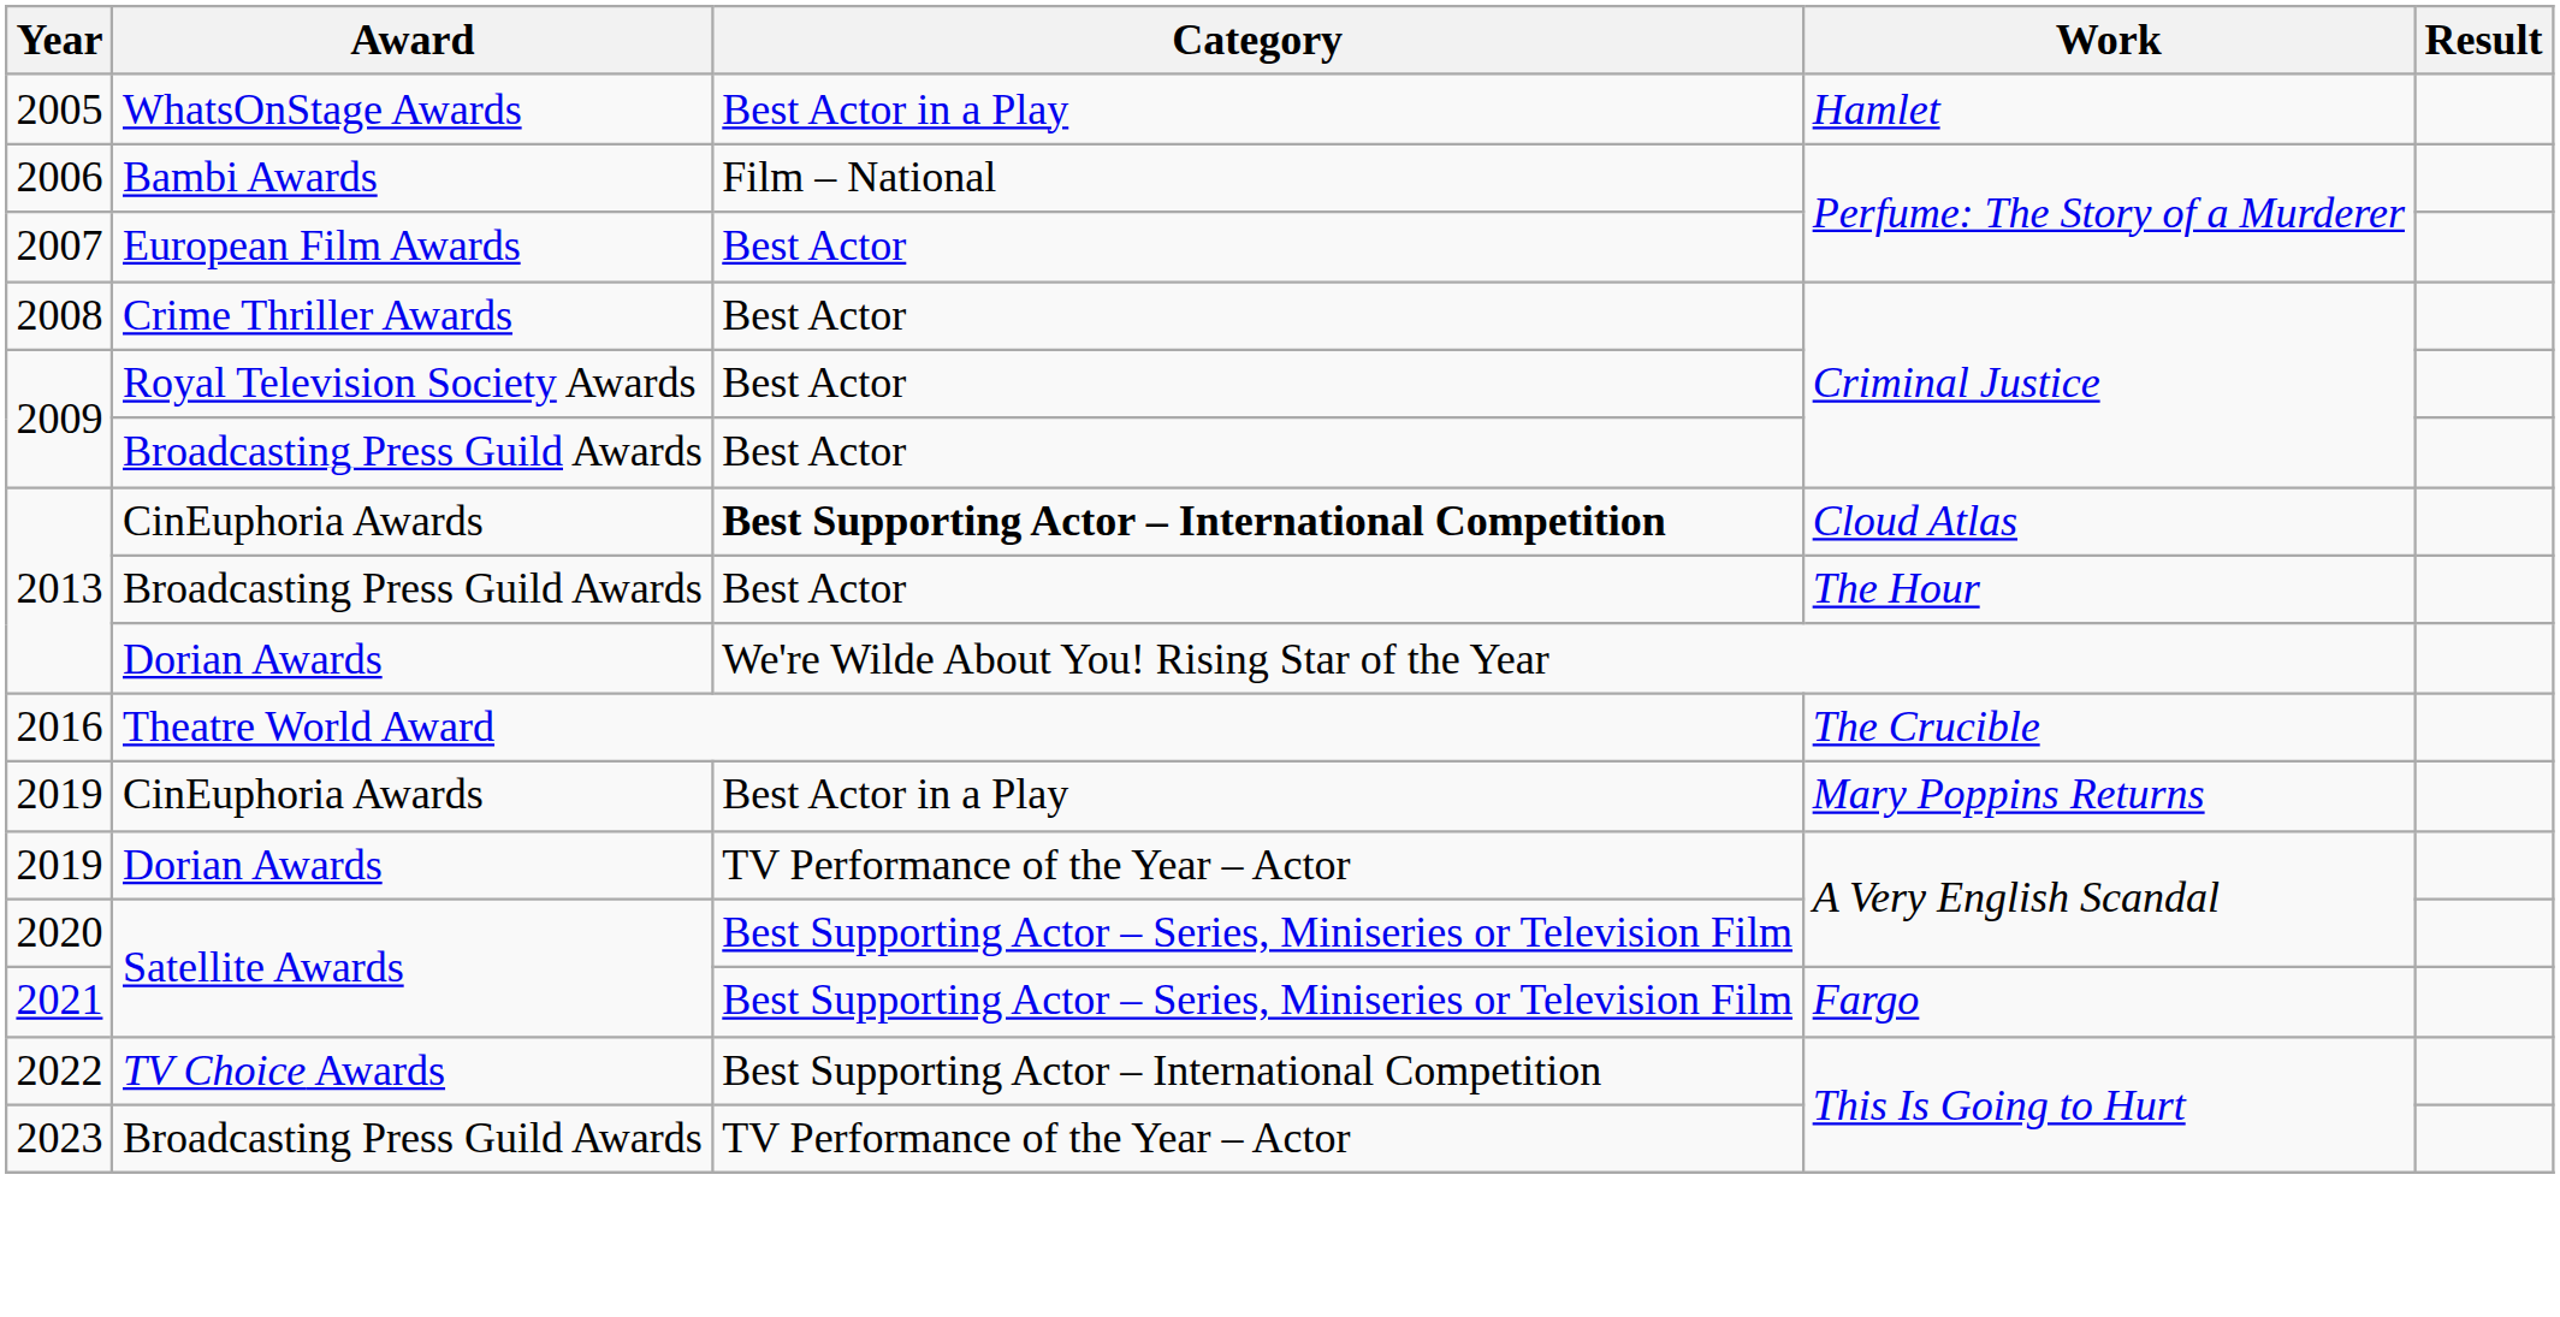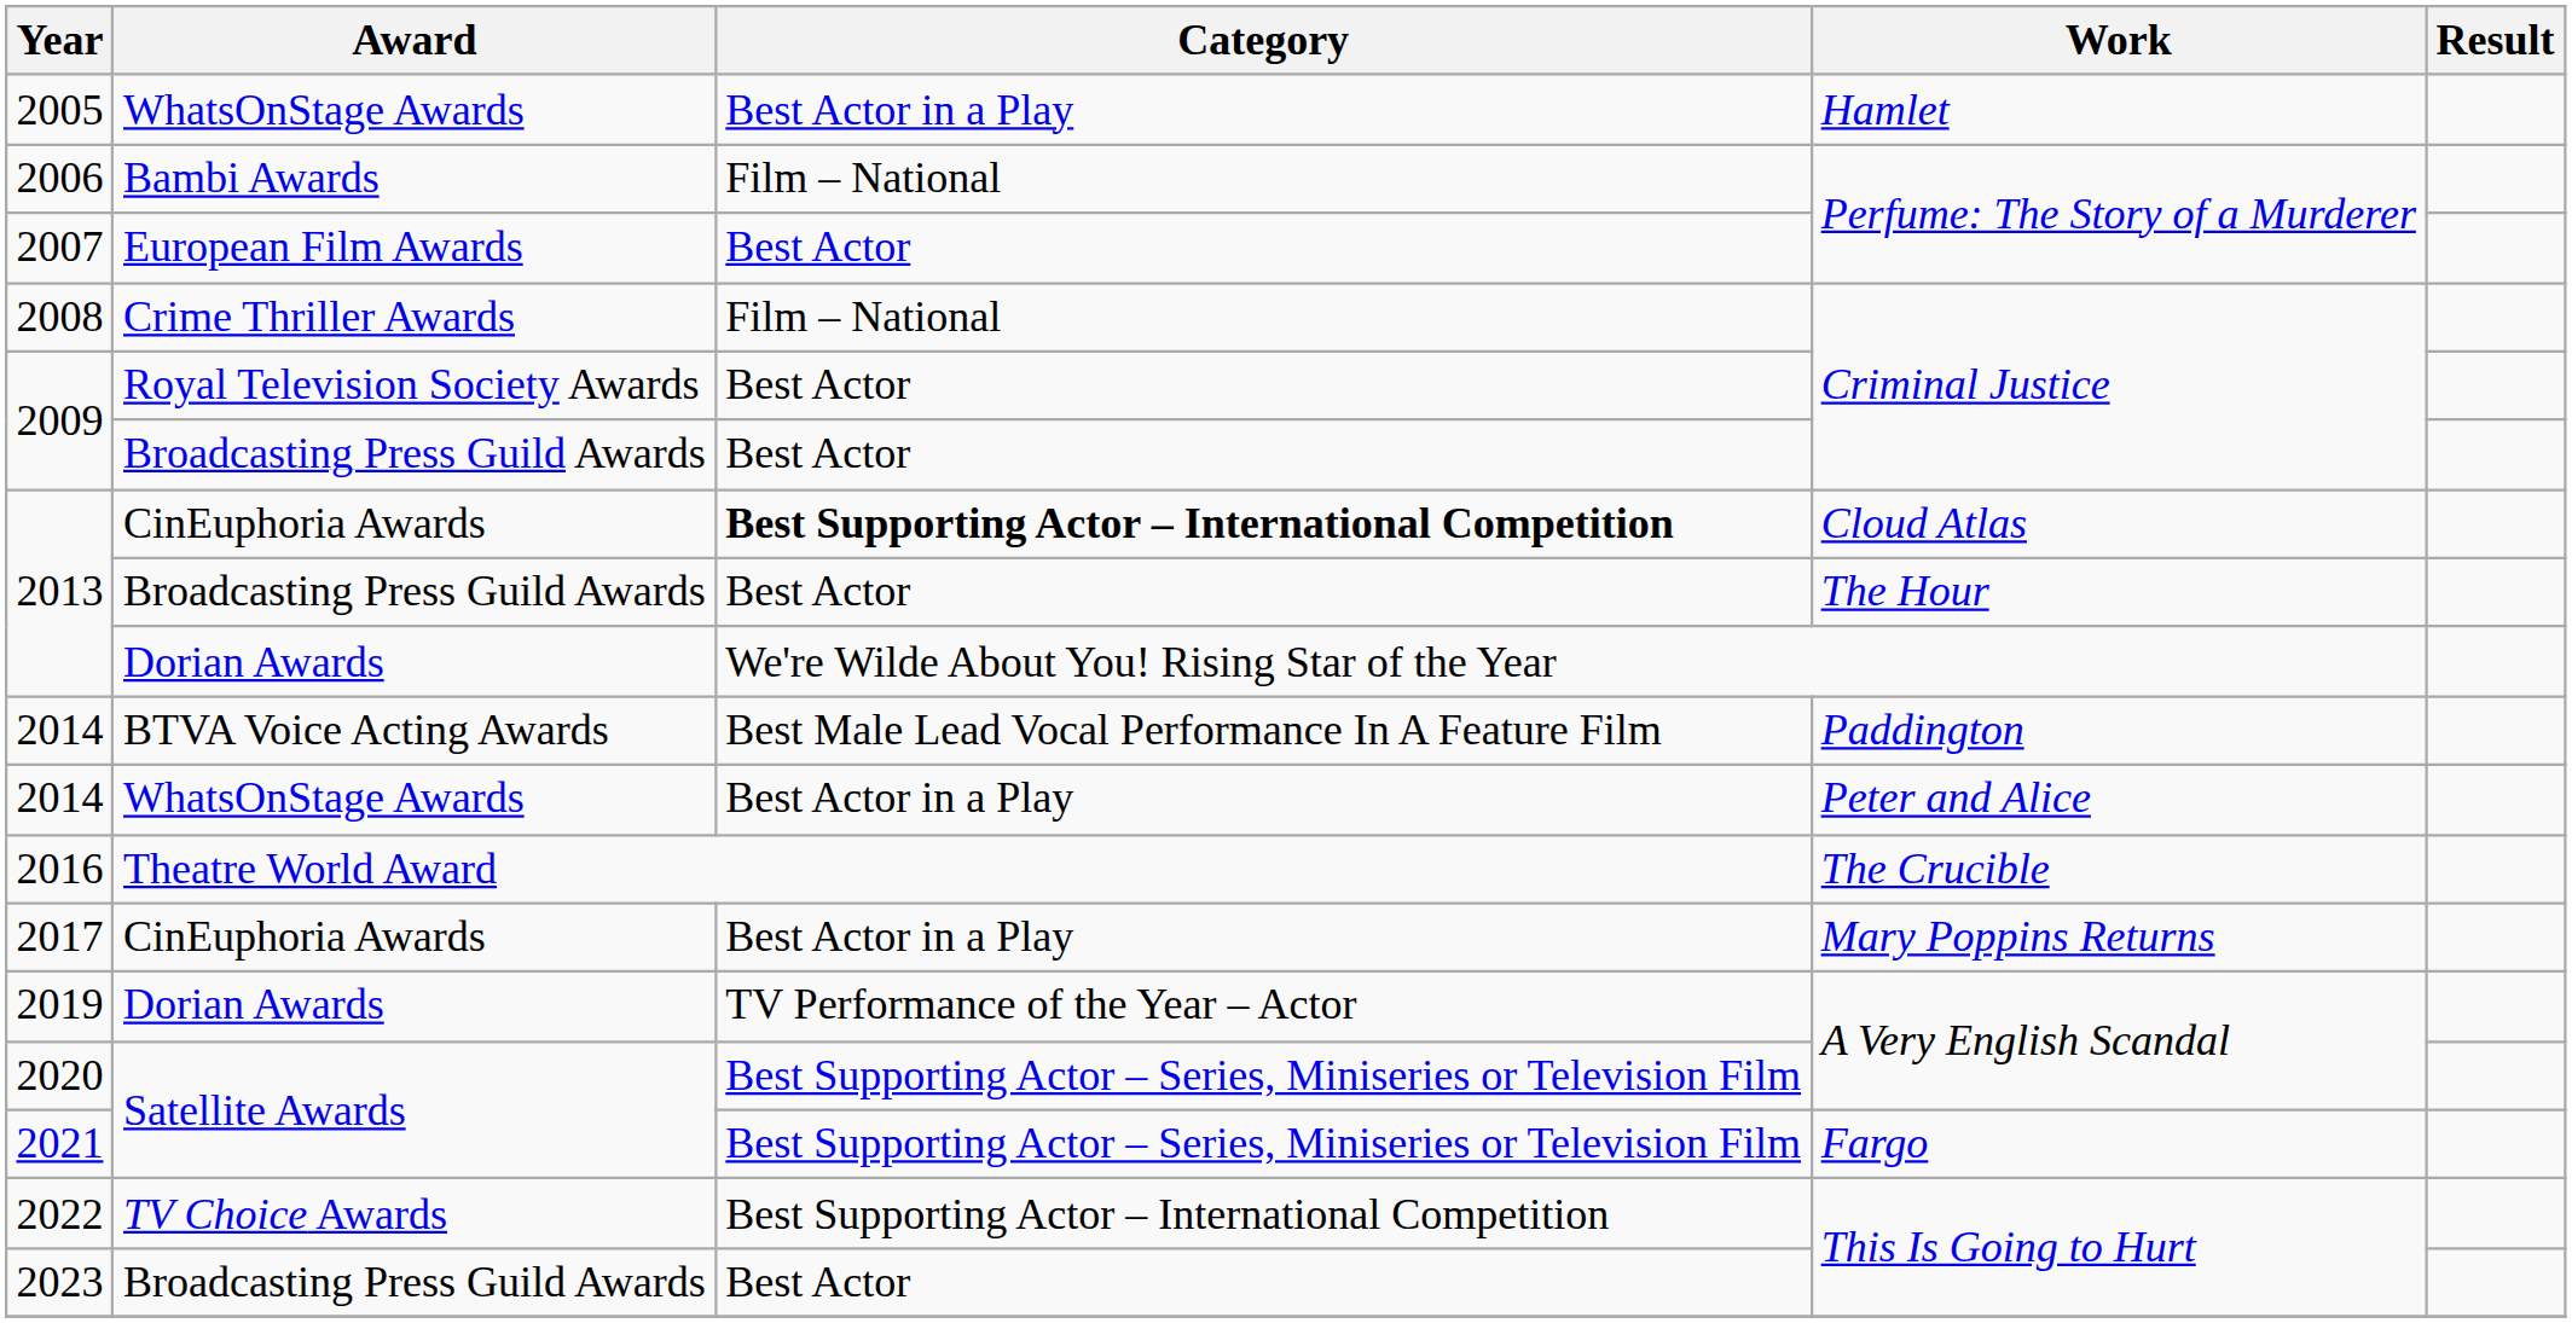Crime Thriller Awards / Criminal Justice | Category: Best Actor -> Film – National
+ row: 2014 | BTVA Voice Acting Awards | Best Male Lead Vocal Performance In A Feature Film | Paddington
+ row: 2014 | WhatsOnStage Awards | Best Actor in a Play | Peter and Alice
Mary Poppins Returns | Year: 2019 -> 2017
Broadcasting Press Guild Awards / This Is Going to Hurt | Category: TV Performance of the Year – Actor -> Best Actor
